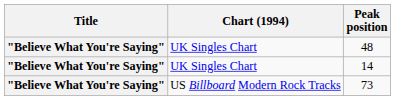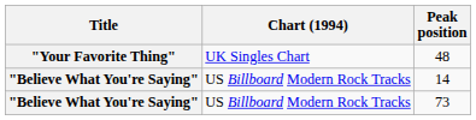48 | Title: "Believe What You're Saying" -> "Your Favorite Thing"
14 | Chart (1994): UK Singles Chart -> US Billboard Modern Rock Tracks
